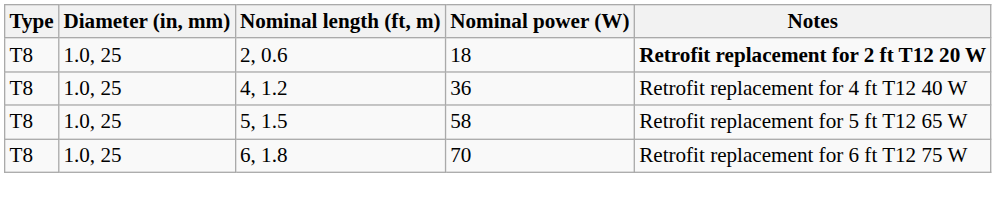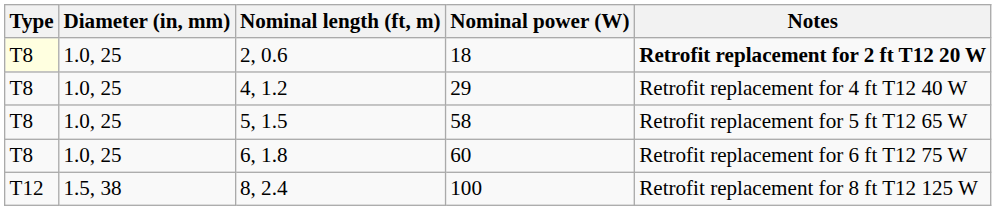2, 0.6 | Type: no background -> lightyellow background
4, 1.2 | Nominal power (W): 36 -> 29
6, 1.8 | Nominal power (W): 70 -> 60
+ row: T12 | 1.5, 38 | 8, 2.4 | 100 | Retrofit replacement for 8 ft T12 125 W
